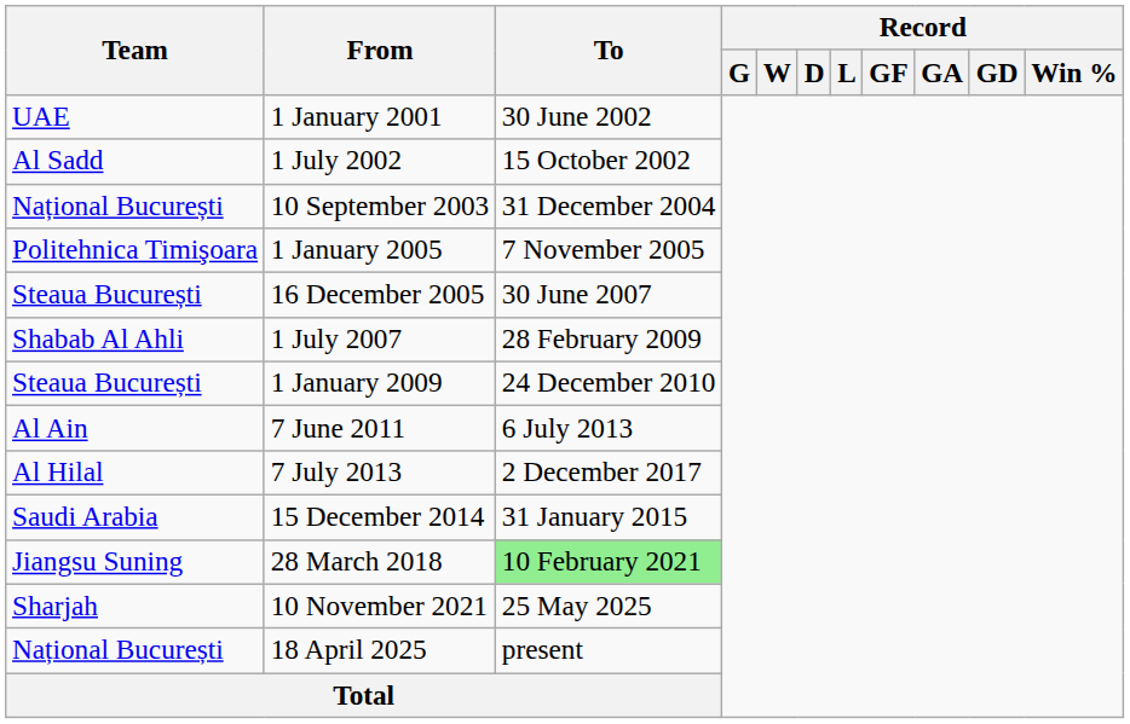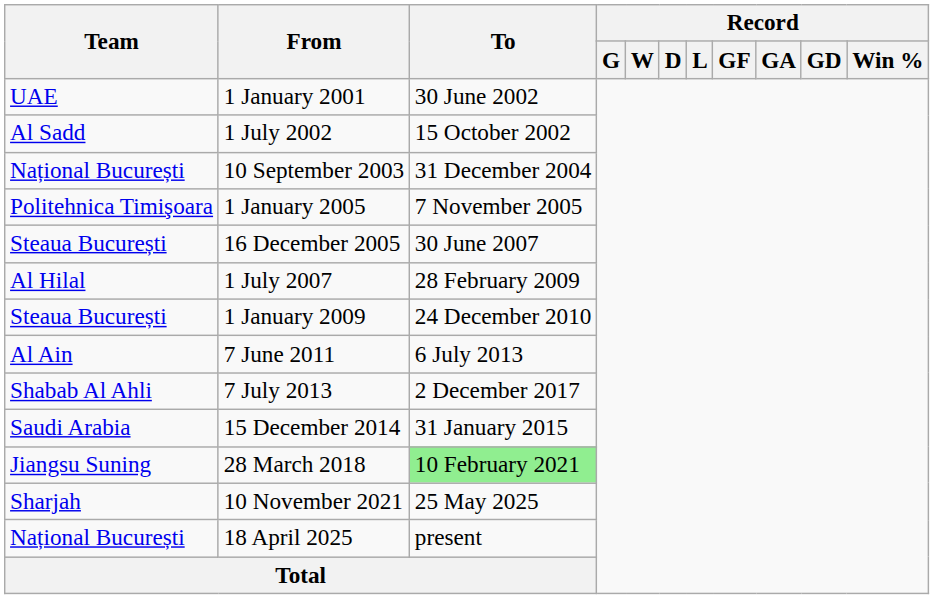1 July 2007 | Team: Shabab Al Ahli -> Al Hilal
7 July 2013 | Team: Al Hilal -> Shabab Al Ahli
